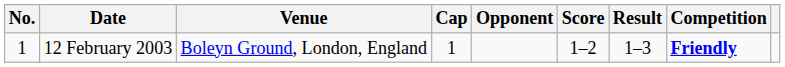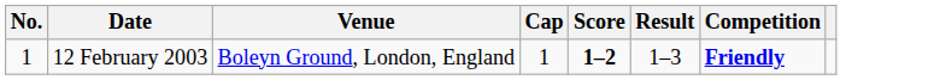- column: Opponent
12 February 2003 | Score: normal -> bold
